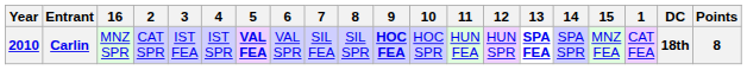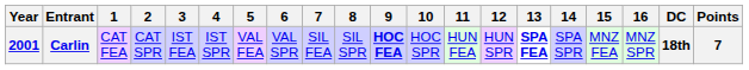columns swapped: 1 <-> 16
Carlin | Year: 2010 -> 2001
Carlin | 5: bold -> normal
Carlin | Points: 8 -> 7
